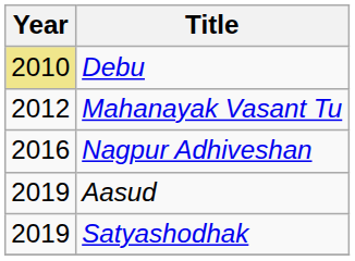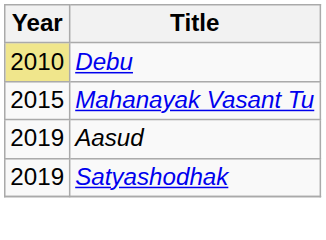Mahanayak Vasant Tu | Year: 2012 -> 2015
- row: 2016 | Nagpur Adhiveshan
